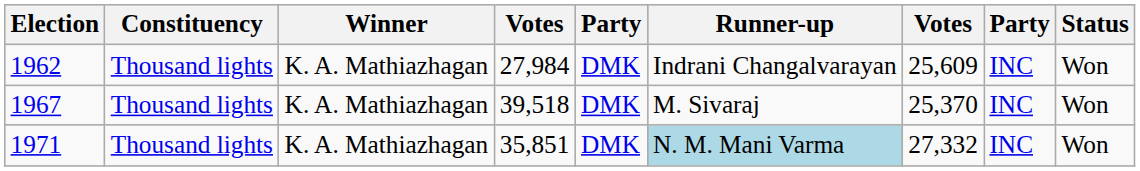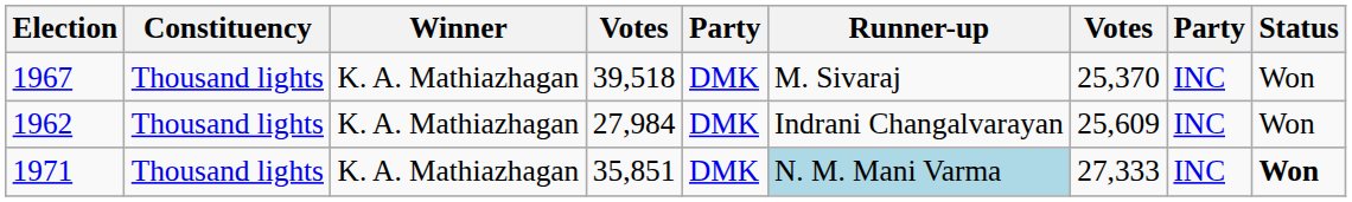rows swapped: 1962 <-> 1967
1971 | column 7: 27,332 -> 27,333
1971 | Status: normal -> bold
